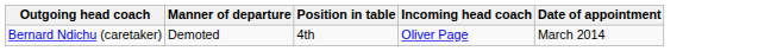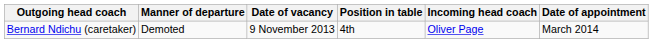+ column: Date of vacancy | 9 November 2013
